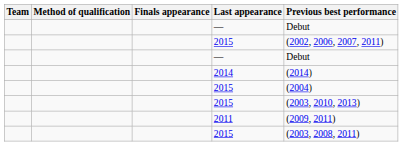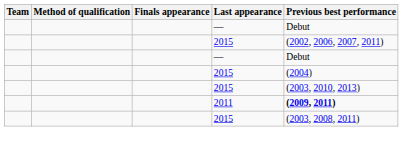- row: 2014 | (2014)
2011 | Previous best performance: normal -> bold
